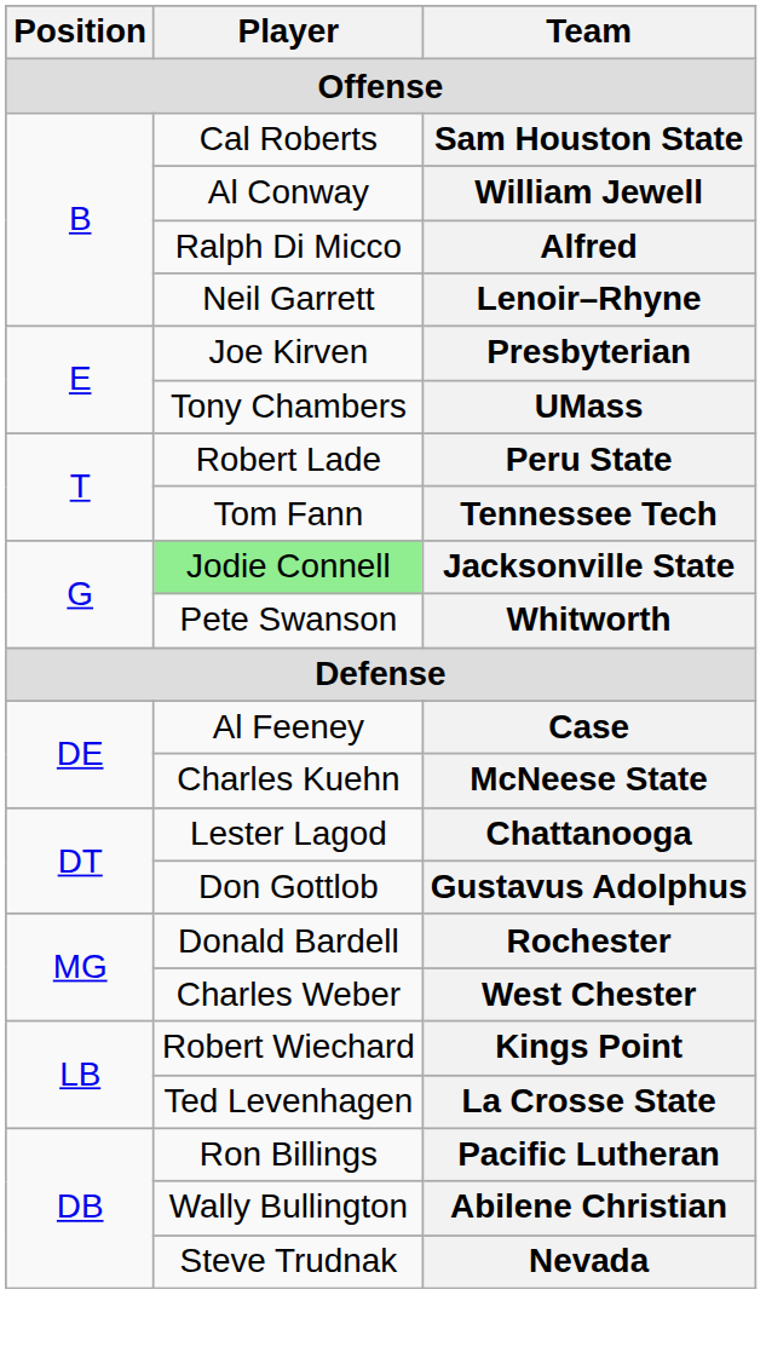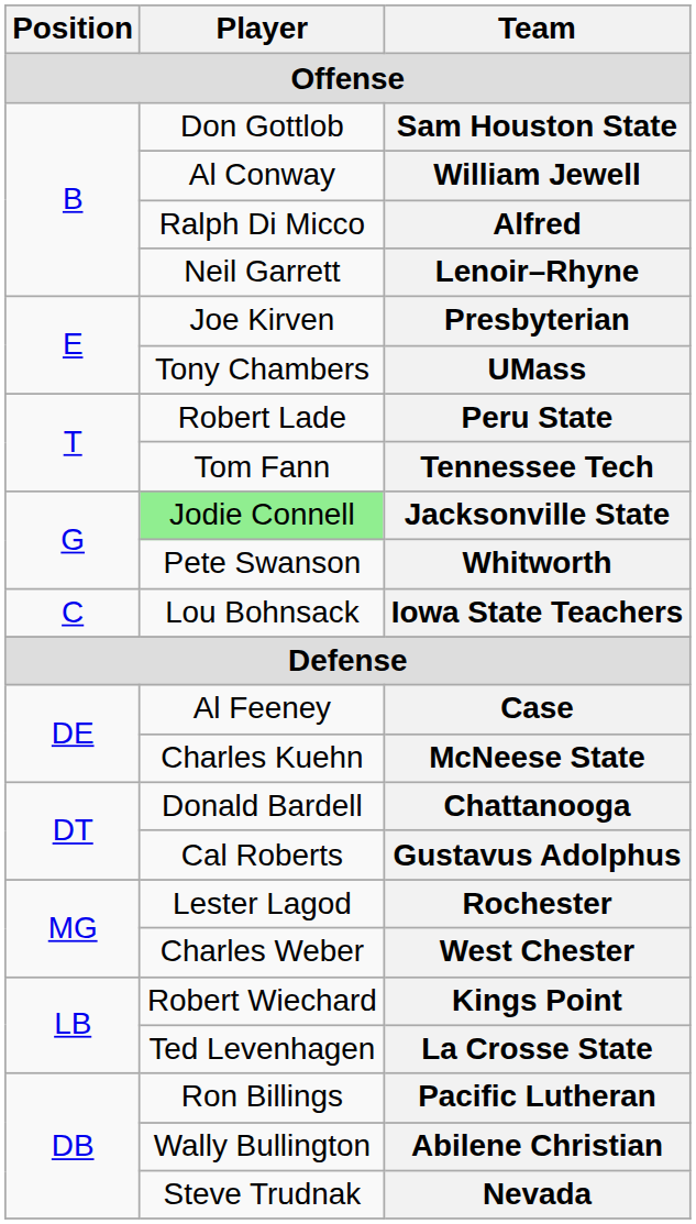Sam Houston State | Player: Cal Roberts -> Don Gottlob
+ row: C | Lou Bohnsack | Iowa State Teachers
Chattanooga | Player: Lester Lagod -> Donald Bardell
Gustavus Adolphus | Player: Don Gottlob -> Cal Roberts
Rochester | Player: Donald Bardell -> Lester Lagod
